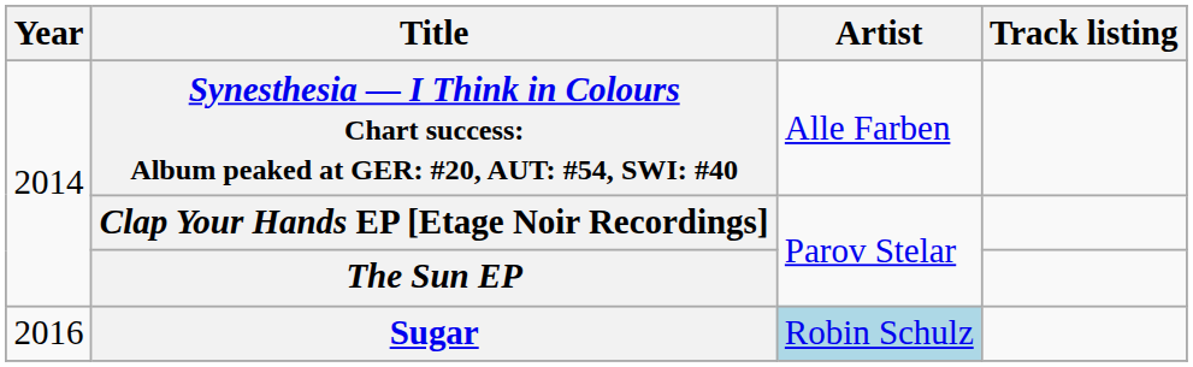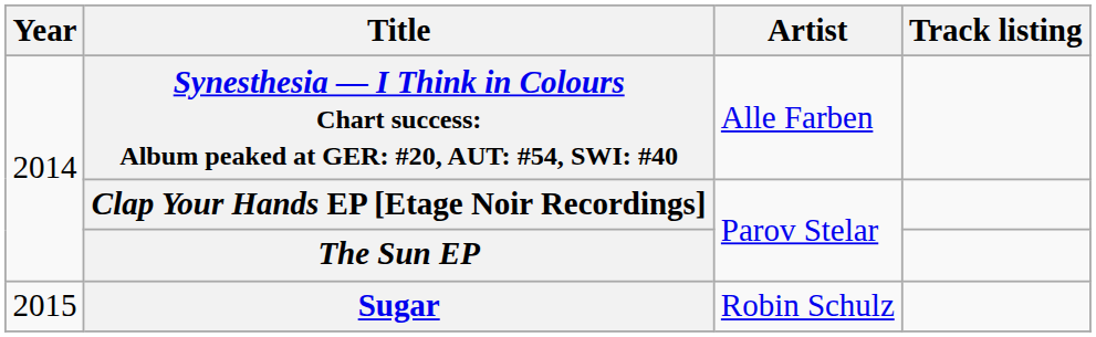Sugar | Year: 2016 -> 2015
Sugar | Artist: lightblue background -> no background
